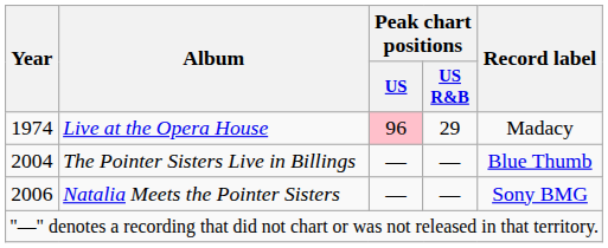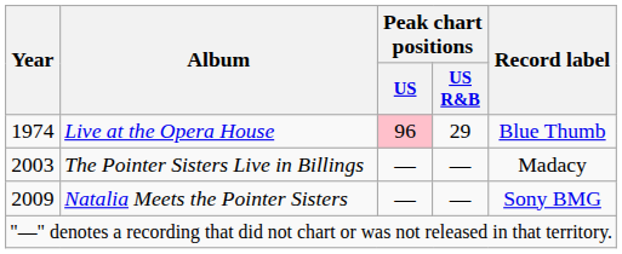Live at the Opera House | Record label: Madacy -> Blue Thumb
The Pointer Sisters Live in Billings | Year: 2004 -> 2003
The Pointer Sisters Live in Billings | Record label: Blue Thumb -> Madacy
Natalia Meets the Pointer Sisters | Year: 2006 -> 2009
